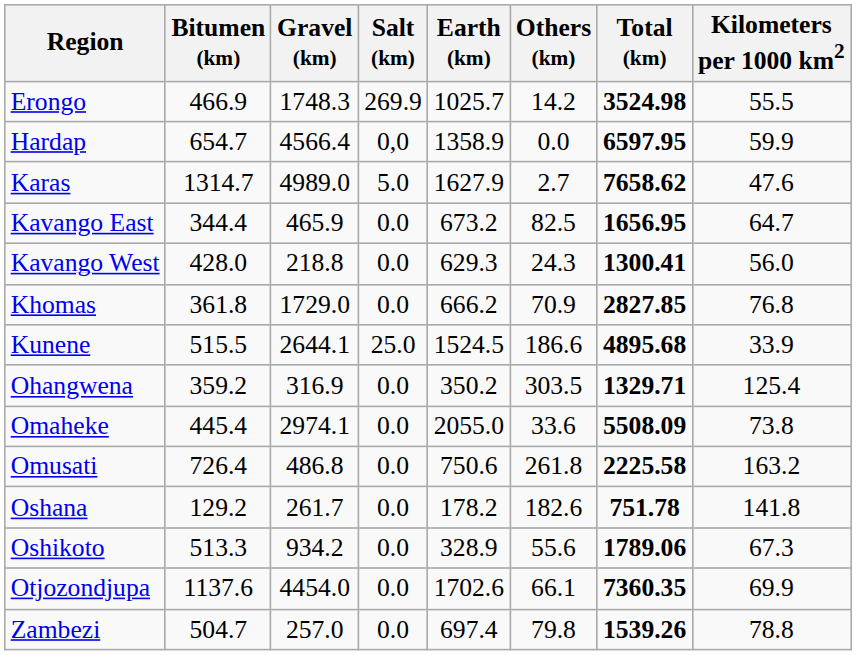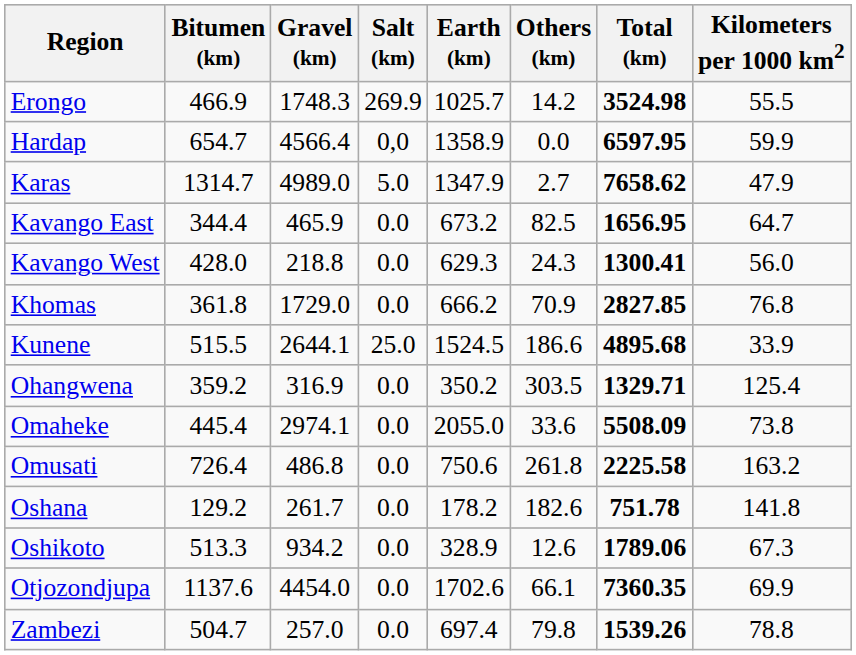Karas | Earth (km): 1627.9 -> 1347.9
Karas | Kilometers per 1000 km2: 47.6 -> 47.9
Oshikoto | Others (km): 55.6 -> 12.6
